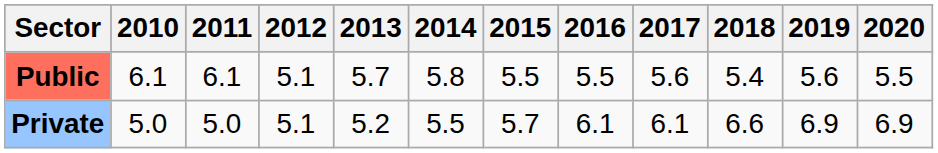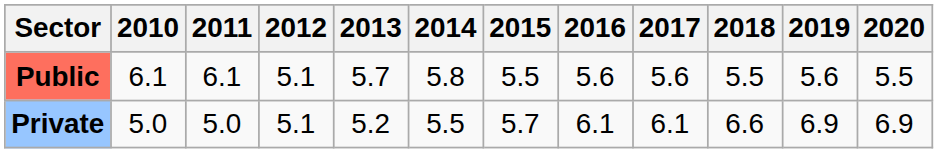Public | 2016: 5.5 -> 5.6
Public | 2018: 5.4 -> 5.5
